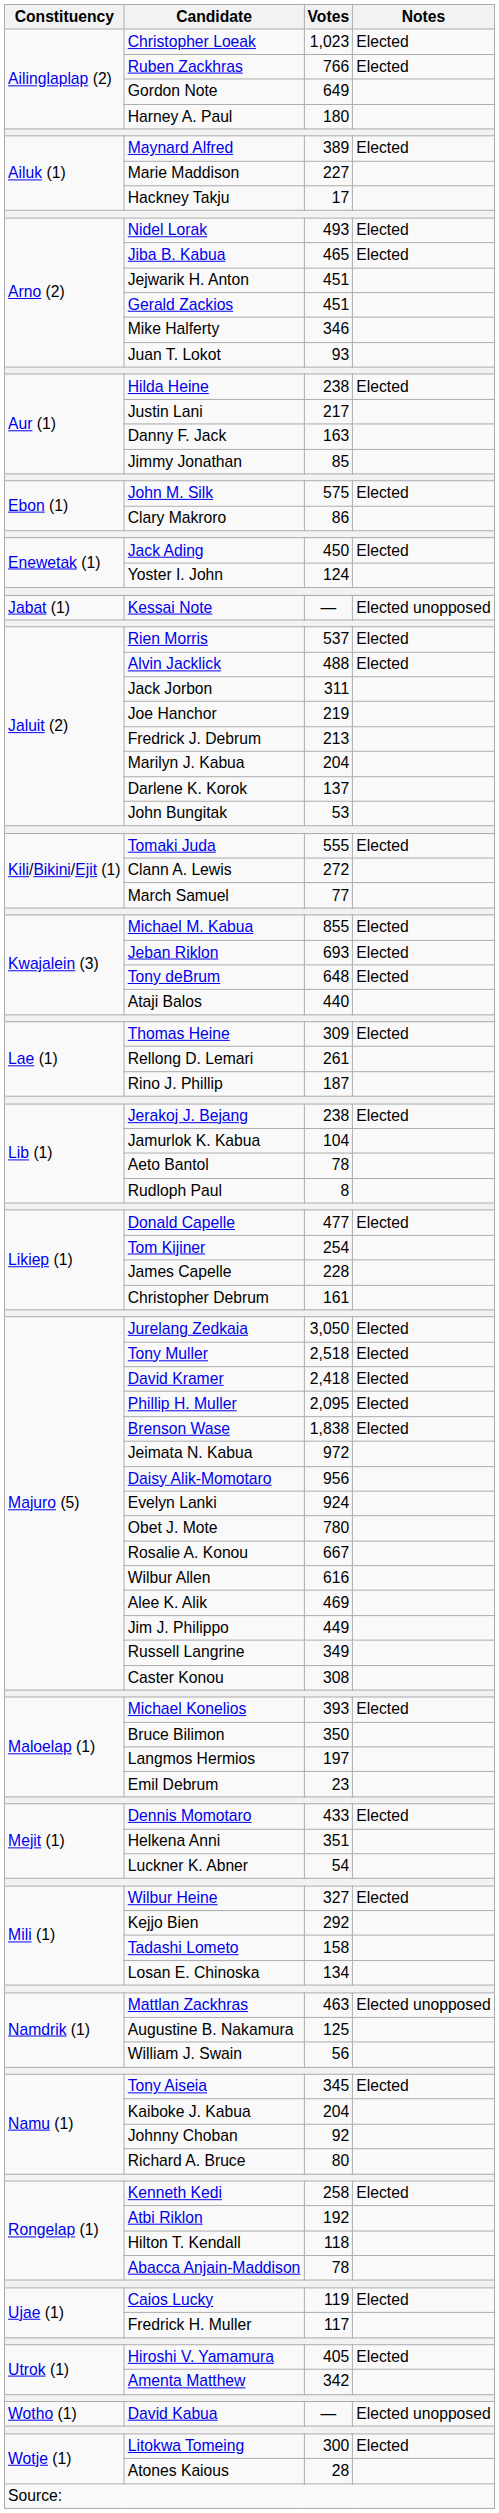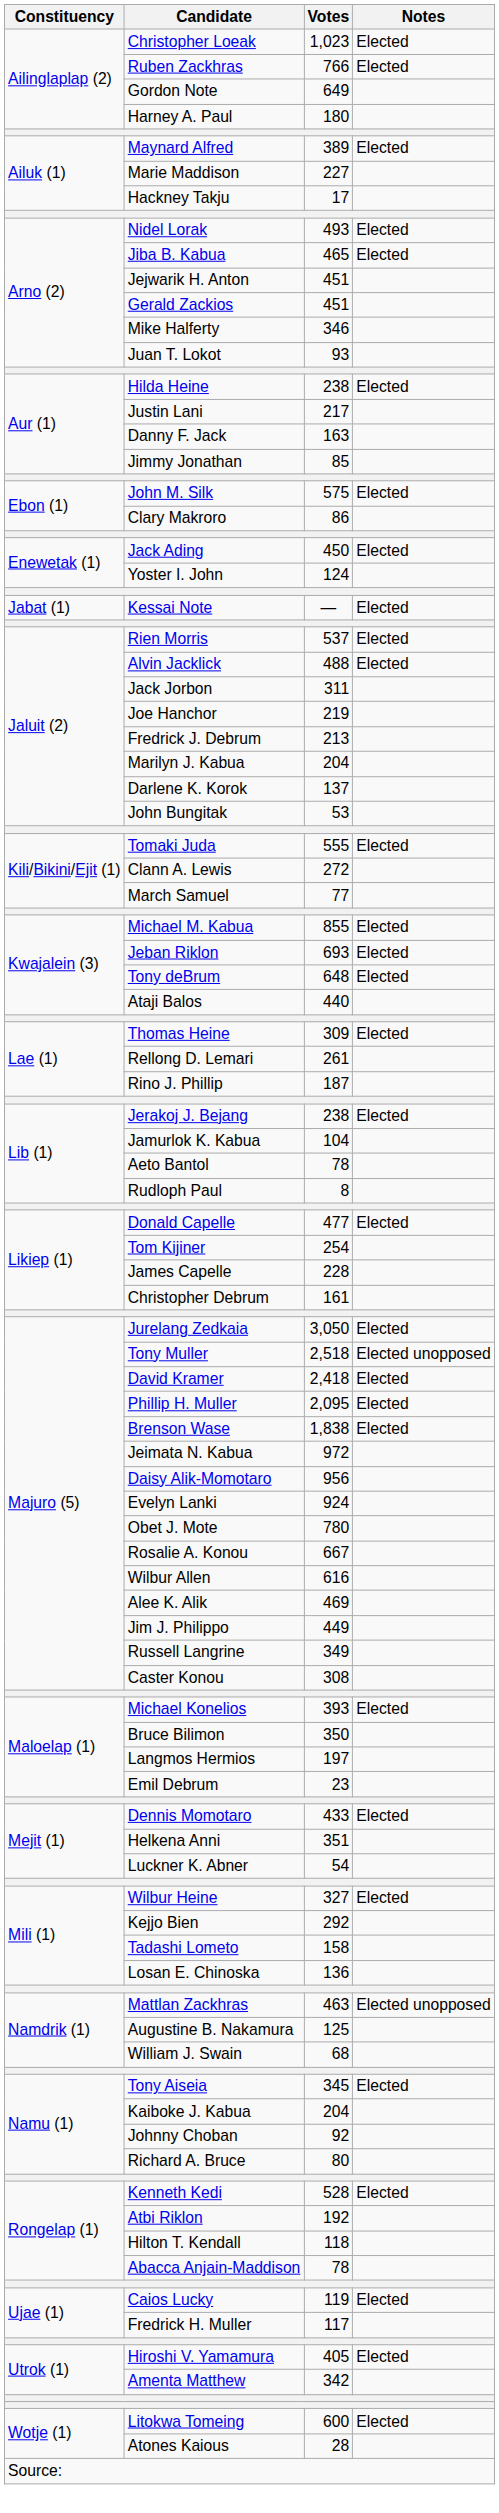Kessai Note | Notes: Elected unopposed -> Elected
Tony Muller | Notes: Elected -> Elected unopposed
Losan E. Chinoska | Votes: 134 -> 136
William J. Swain | Votes: 56 -> 68
Kenneth Kedi | Votes: 258 -> 528
- row: Wotho (1) | David Kabua | — | Elected unopposed
Litokwa Tomeing | Votes: 300 -> 600
